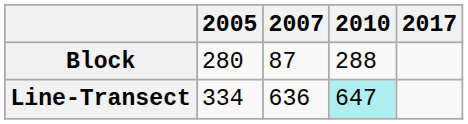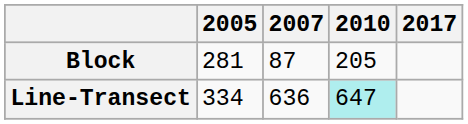Block | 2005: 280 -> 281
Block | 2010: 288 -> 205
